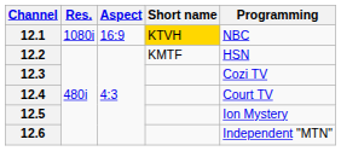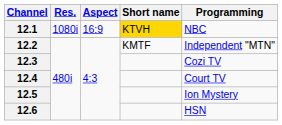12.2 | Programming: HSN -> Independent "MTN"
12.6 | Programming: Independent "MTN" -> HSN
